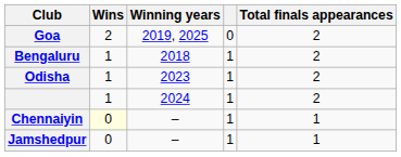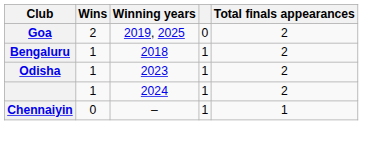Chennaiyin | Wins: lightyellow background -> no background
- row: Jamshedpur | 0 | – | 1 | 1
